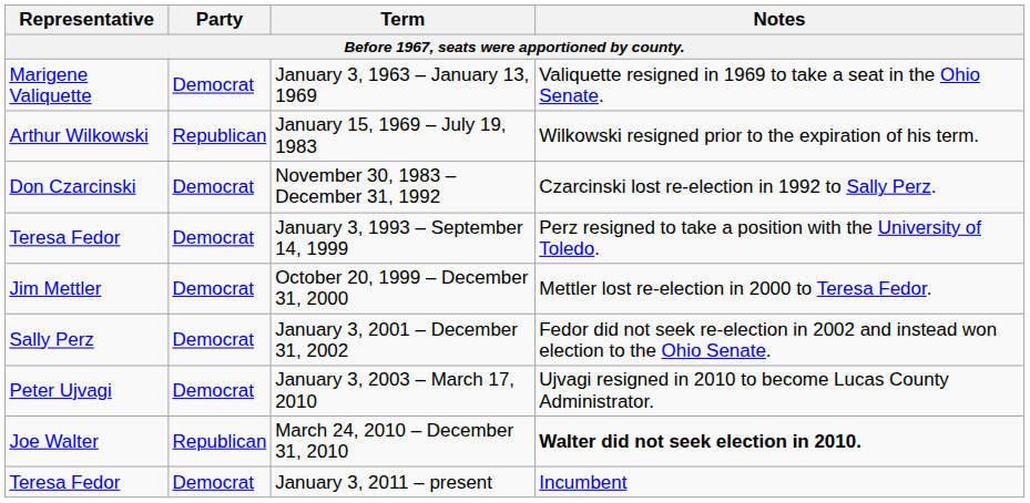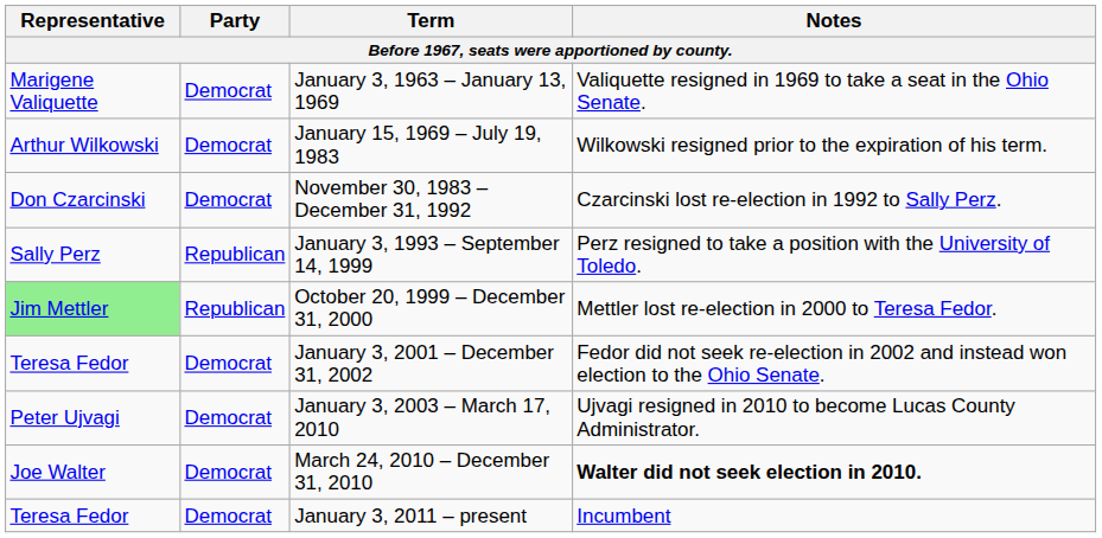January 15, 1969 – July 19, 1983 | Party: Republican -> Democrat
January 3, 1993 – September 14, 1999 | Representative: Teresa Fedor -> Sally Perz
January 3, 1993 – September 14, 1999 | Party: Democrat -> Republican
October 20, 1999 – December 31, 2000 | Representative: no background -> lightgreen background
October 20, 1999 – December 31, 2000 | Party: Democrat -> Republican
January 3, 2001 – December 31, 2002 | Representative: Sally Perz -> Teresa Fedor
March 24, 2010 – December 31, 2010 | Party: Republican -> Democrat
